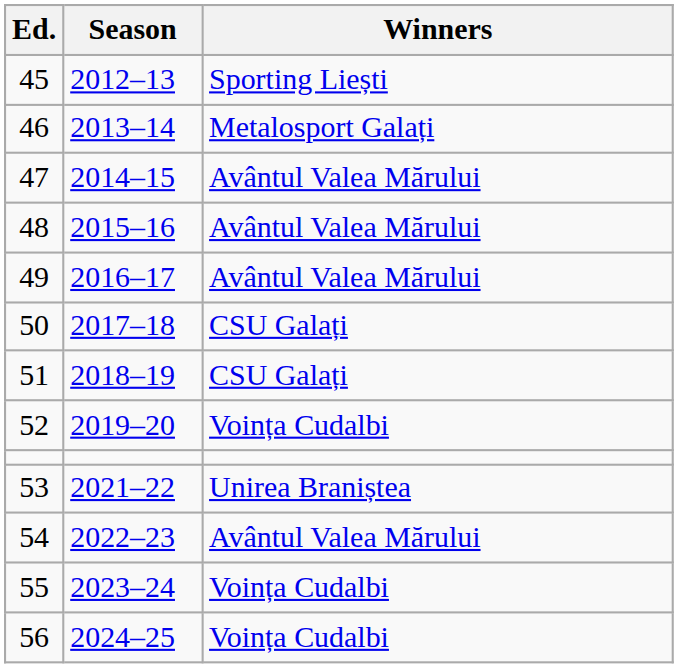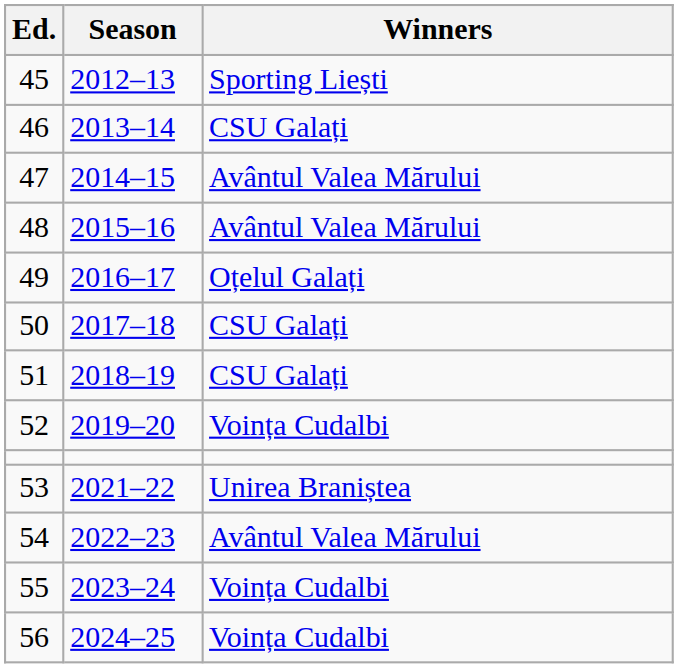46 | Winners: Metalosport Galați -> CSU Galați
49 | Winners: Avântul Valea Mărului -> Oțelul Galați
